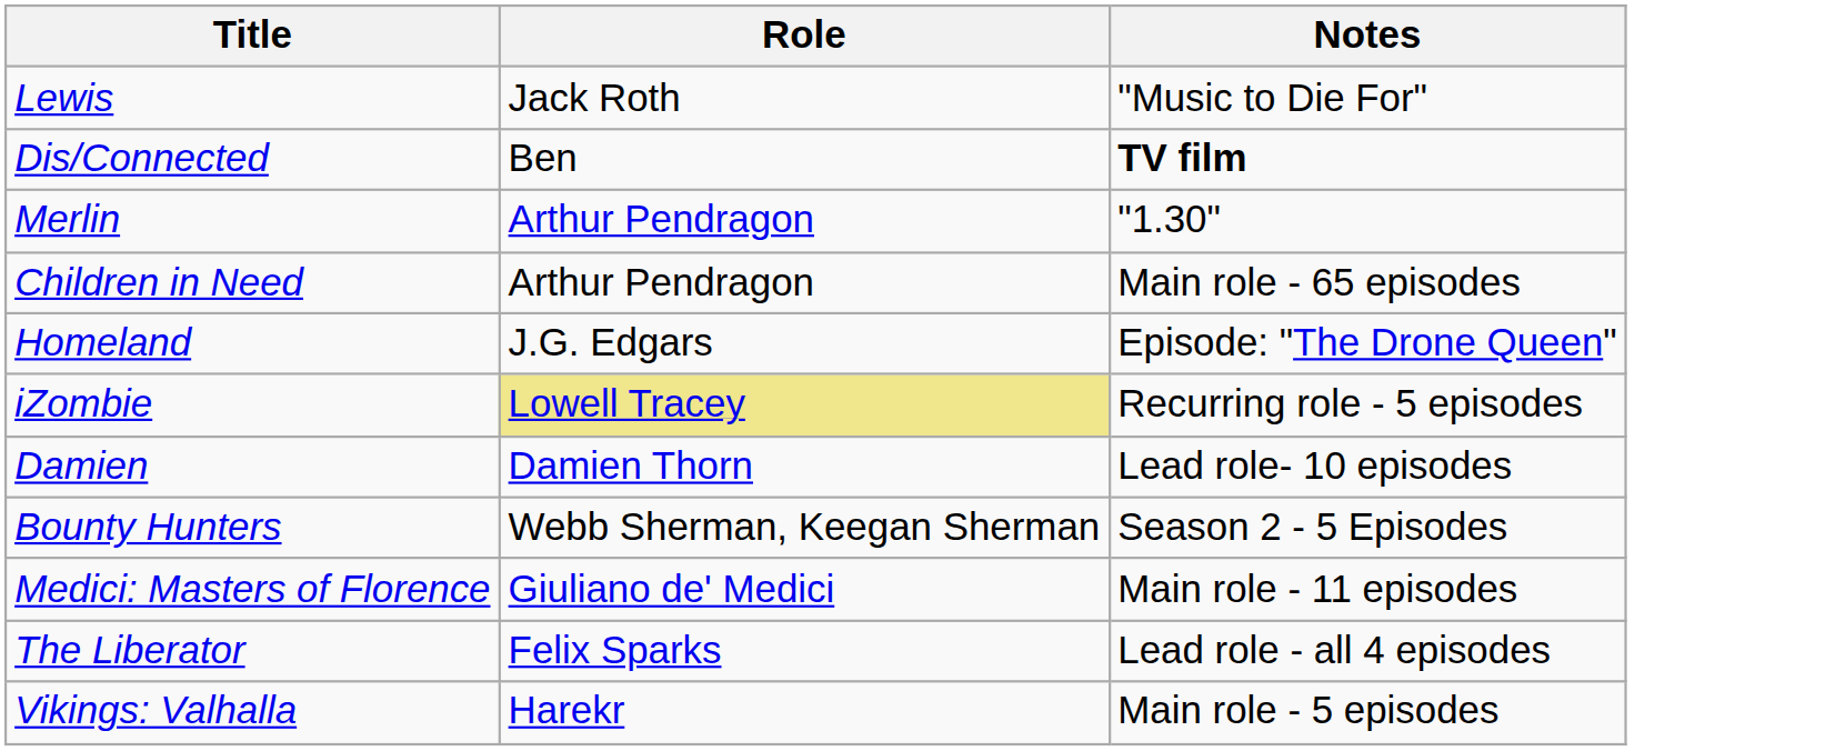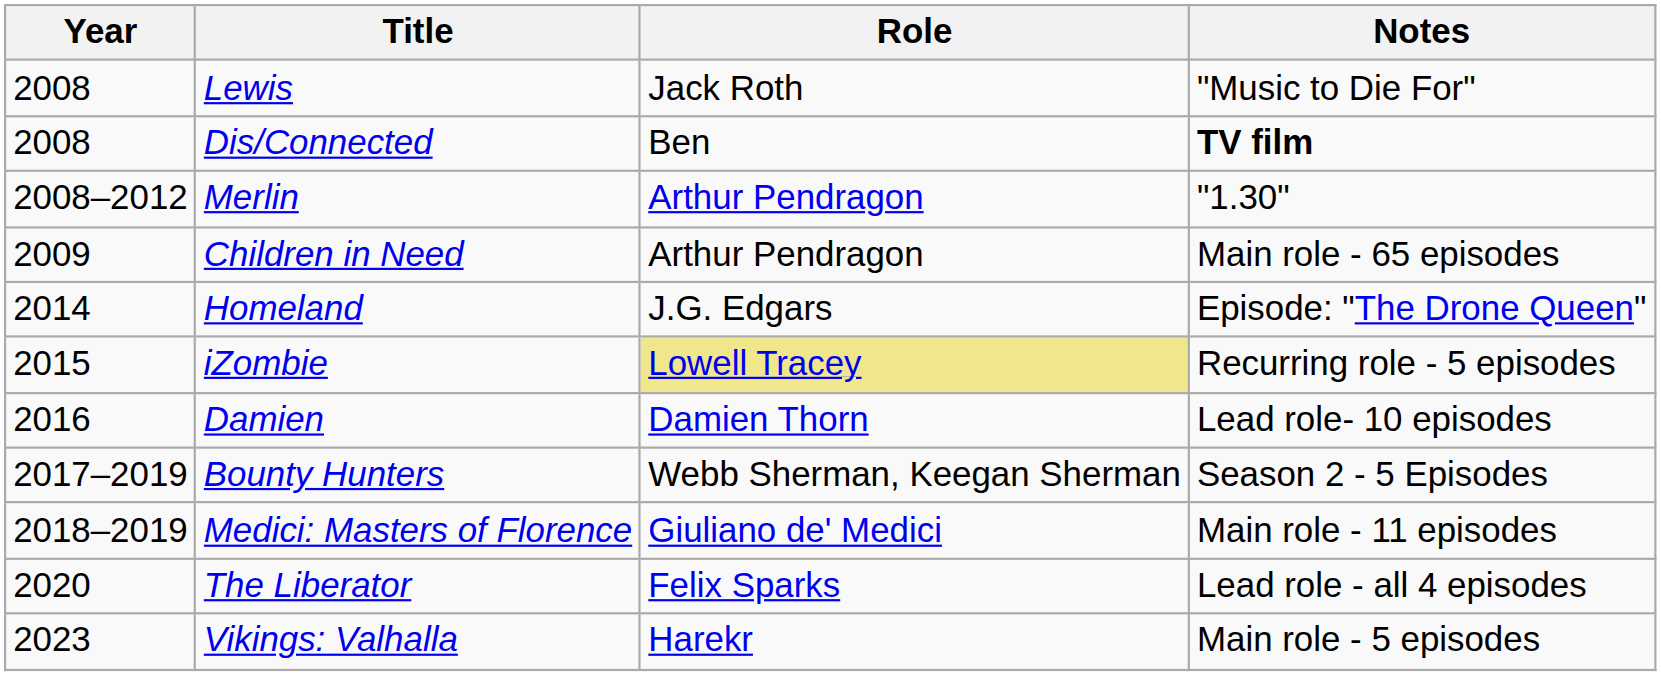+ column: Year | 2008 | 2008 | 2008–2012 | 2009 | 2014 | 2015 | 2016 | 2017–2019 | 2018–2019 | 2020 | 2023
